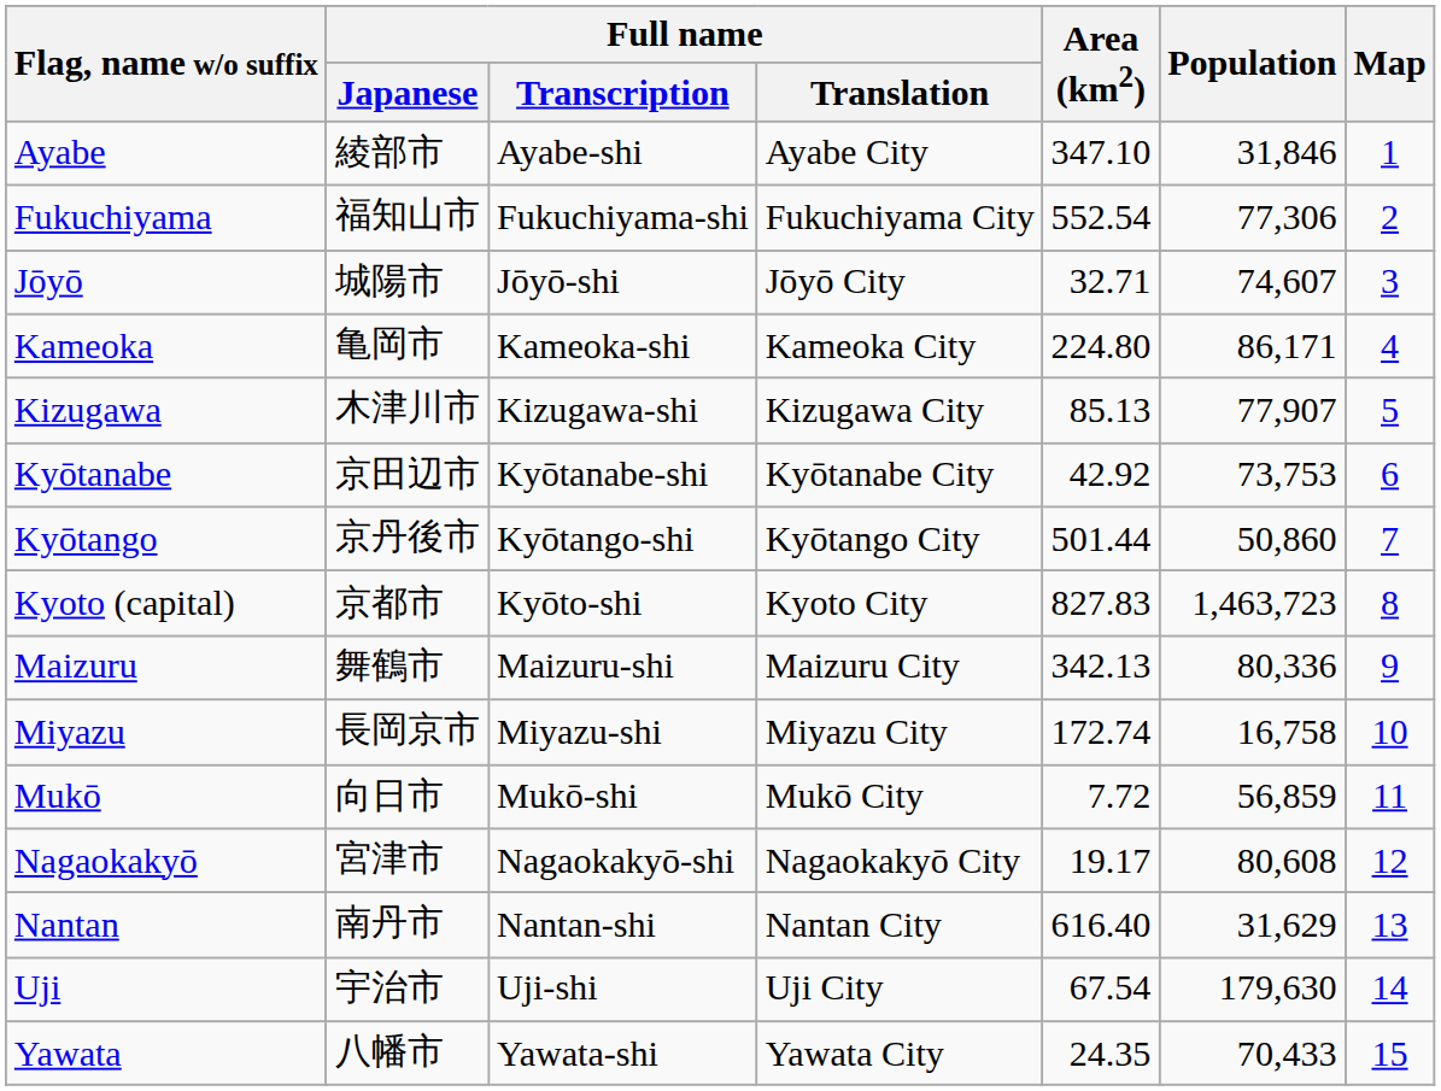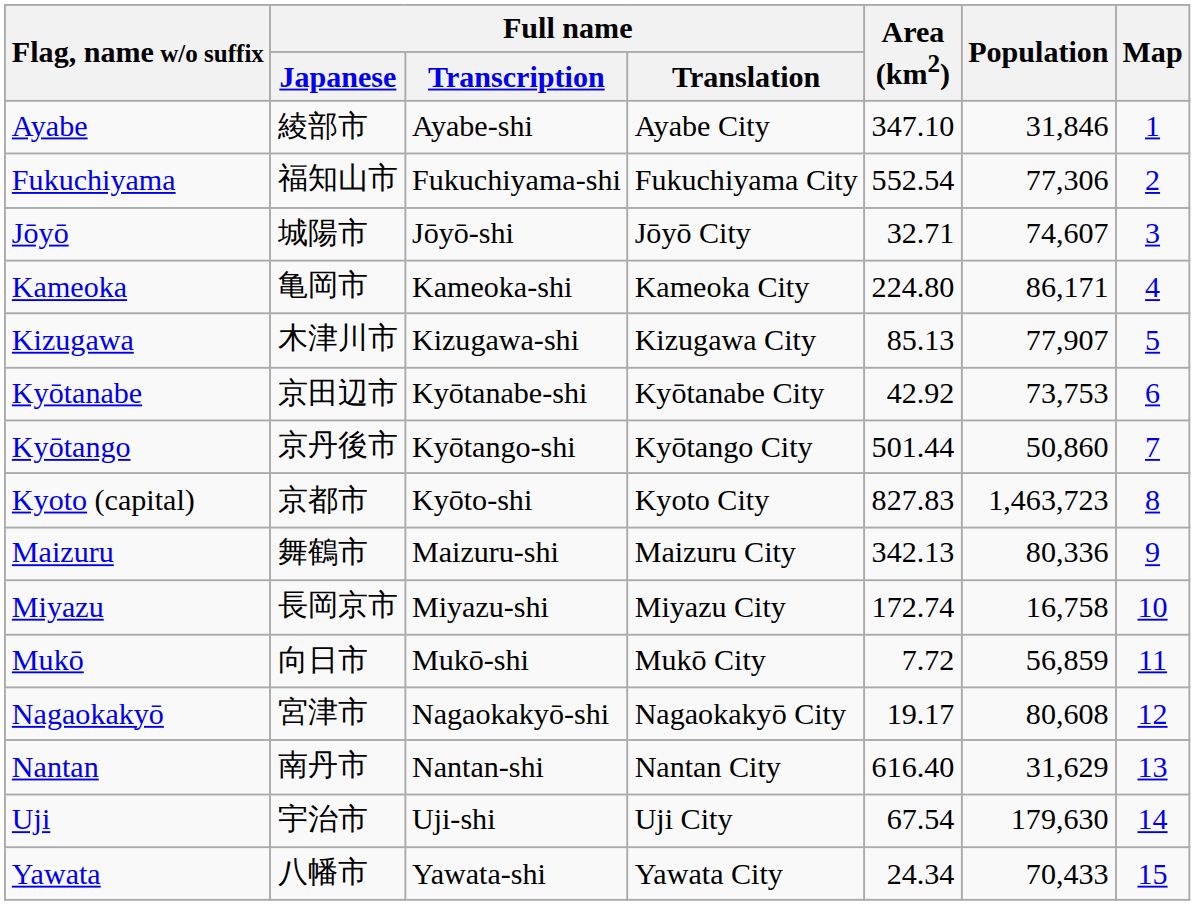Yawata | Area (km2): 24.35 -> 24.34
